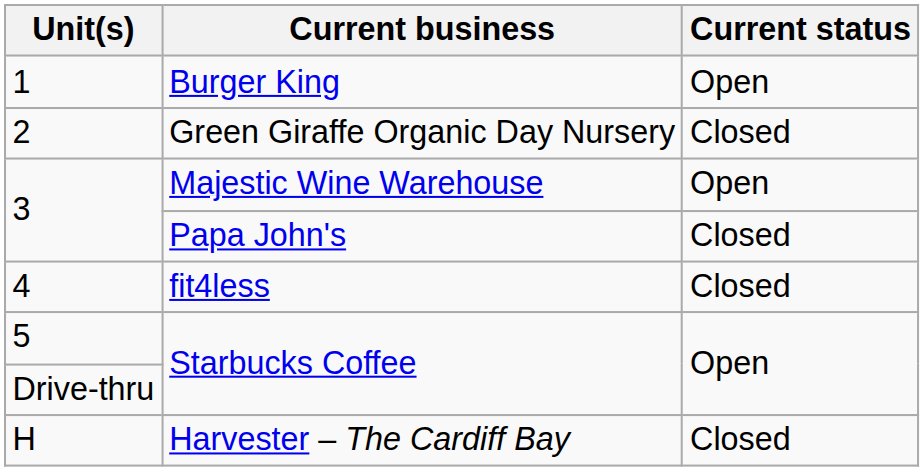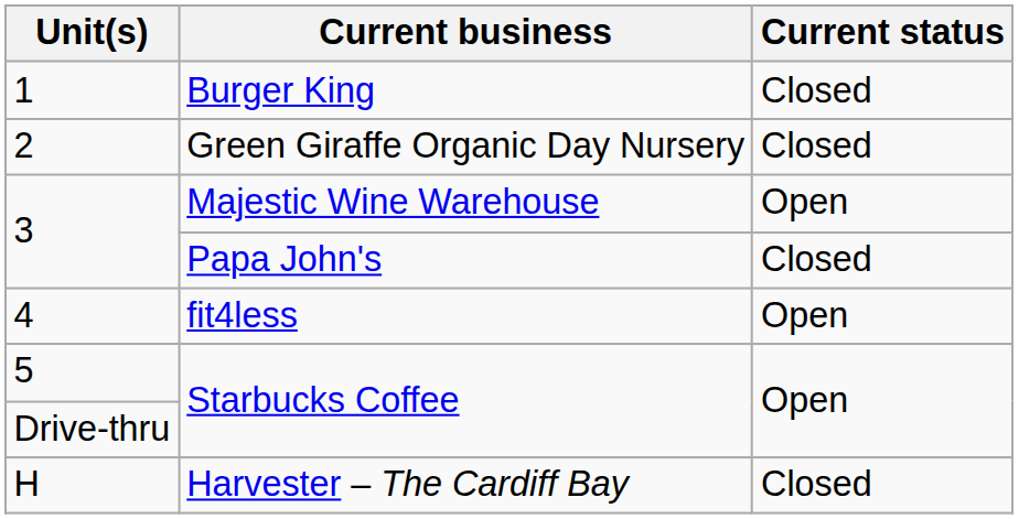1 | Current status: Open -> Closed
4 | Current status: Closed -> Open
